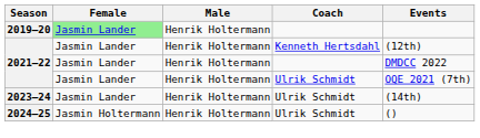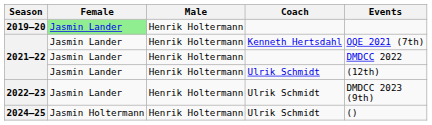2021–22 / Kenneth Hertsdahl | Events: (12th) -> OQE 2021 (7th)
2021–22 / Ulrik Schmidt | Events: OQE 2021 (7th) -> (12th)
+ row: 2022–23 | Jasmin Lander | Henrik Holtermann | Ulrik Schmidt | DMDCC 2023 (9th)
- row: 2023–24 | Jasmin Lander | Henrik Holtermann | Ulrik Schmidt | (14th)
